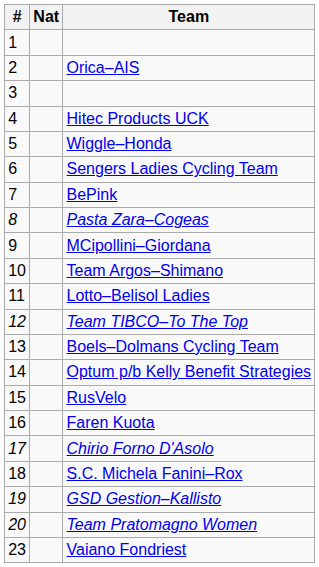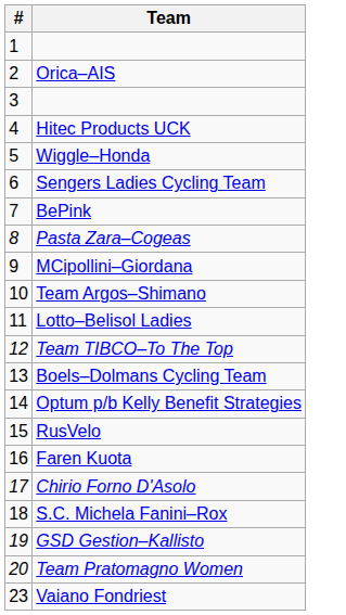- column: Nat
